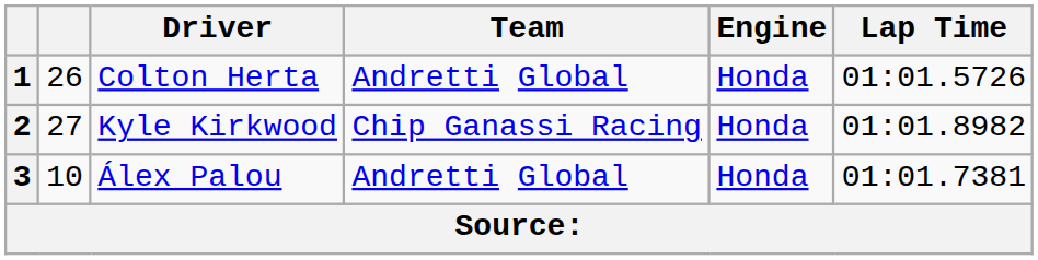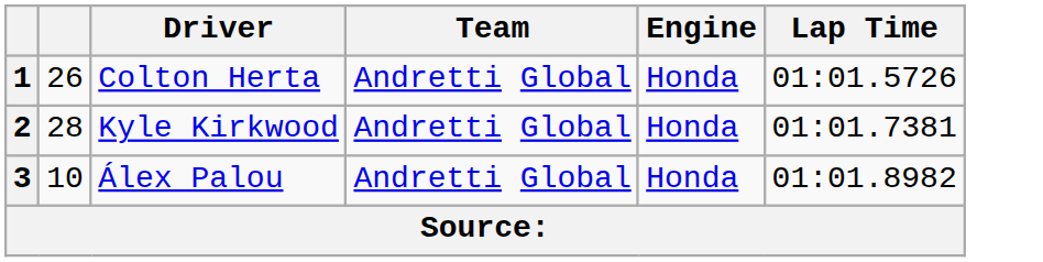2 | column 2: 27 -> 28
2 | Team: Chip Ganassi Racing -> Andretti Global
2 | Lap Time: 01:01.8982 -> 01:01.7381
3 | Lap Time: 01:01.7381 -> 01:01.8982
